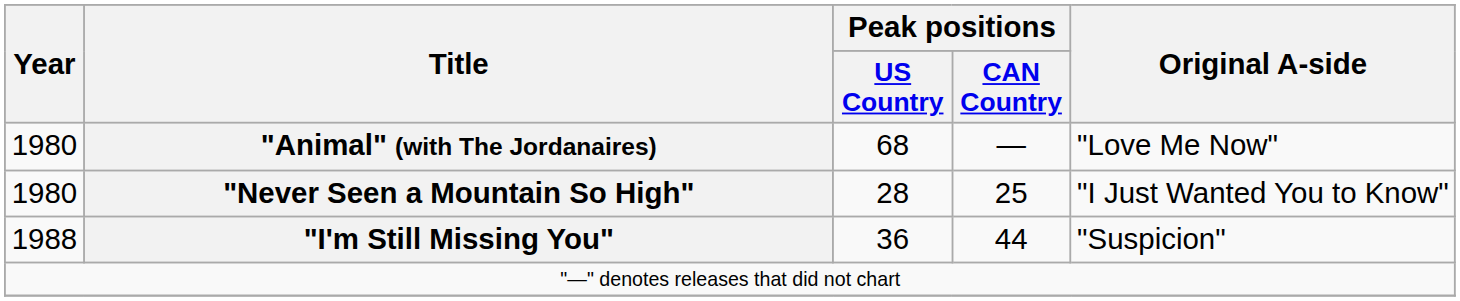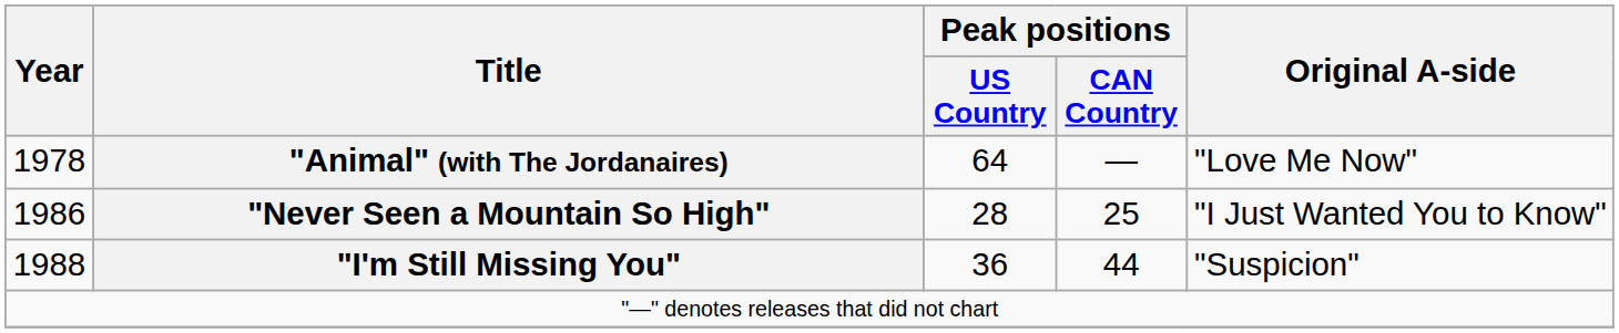"Animal" (with The Jordanaires) | Year: 1980 -> 1978
"Animal" (with The Jordanaires) | Peak positions / US Country: 68 -> 64
"Never Seen a Mountain So High" | Year: 1980 -> 1986
